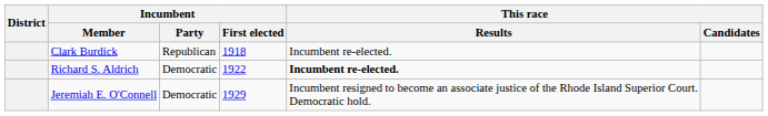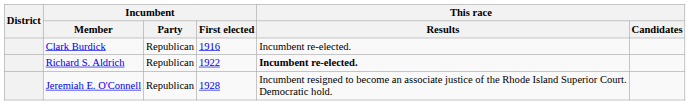Clark Burdick | Incumbent / First elected: 1918 -> 1916
Richard S. Aldrich | Incumbent / Party: Democratic -> Republican
Jeremiah E. O'Connell | Incumbent / Party: Democratic -> Republican
Jeremiah E. O'Connell | Incumbent / First elected: 1929 -> 1928
